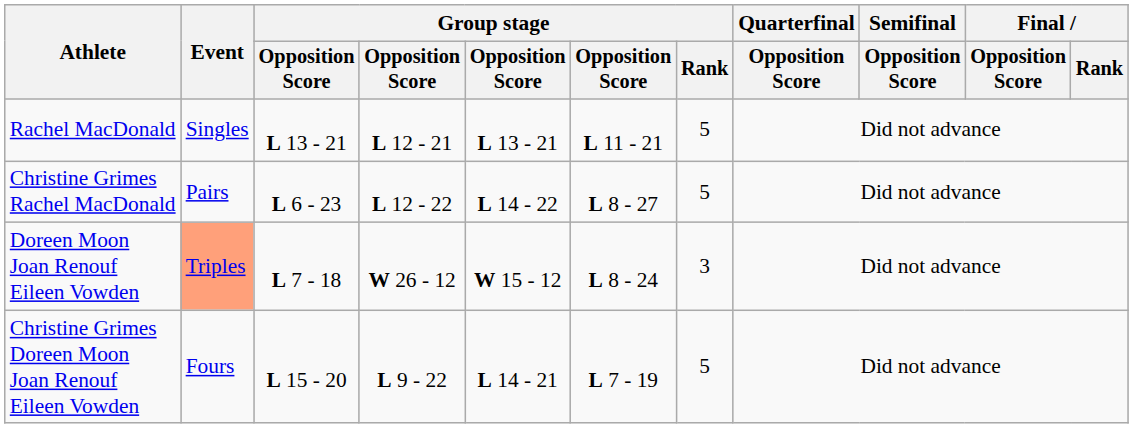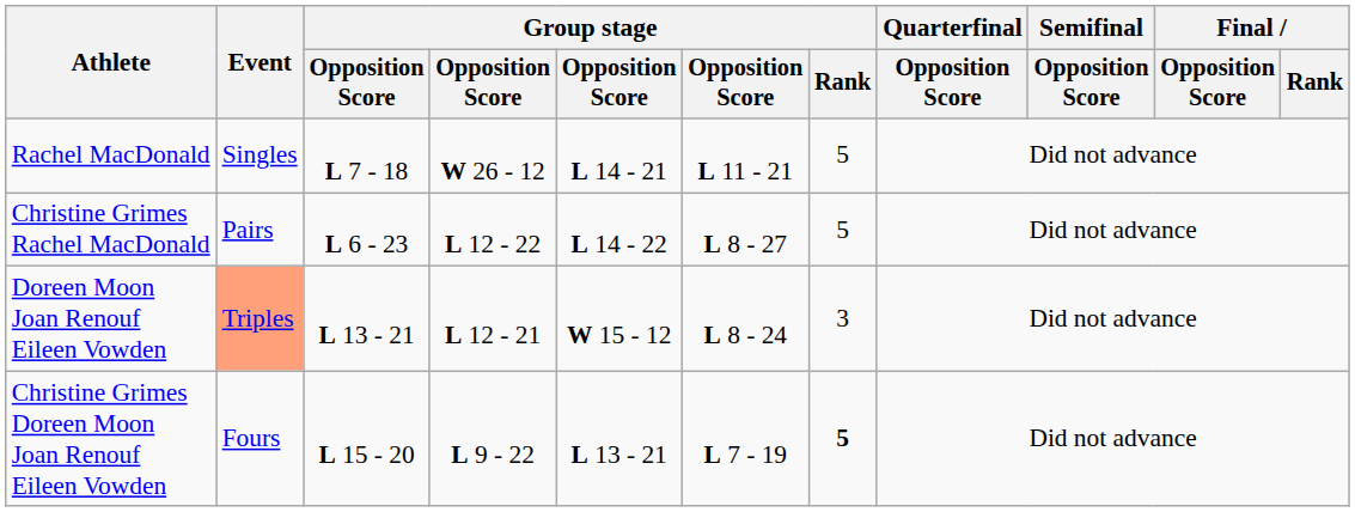Rachel MacDonald | column 3: L 13 - 21 -> L 7 - 18
Rachel MacDonald | column 4: L 12 - 21 -> W 26 - 12
Rachel MacDonald | column 5: L 13 - 21 -> L 14 - 21
Doreen Moon Joan Renouf Eileen Vowden | column 3: L 7 - 18 -> L 13 - 21
Doreen Moon Joan Renouf Eileen Vowden | column 4: W 26 - 12 -> L 12 - 21
Christine Grimes Doreen Moon Joan Renouf Eileen Vowden | column 5: L 14 - 21 -> L 13 - 21
Christine Grimes Doreen Moon Joan Renouf Eileen Vowden | Group stage / Rank: normal -> bold
